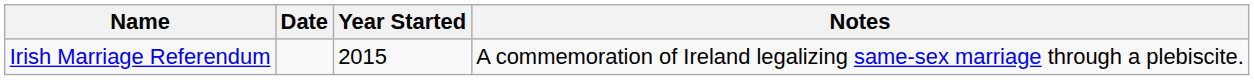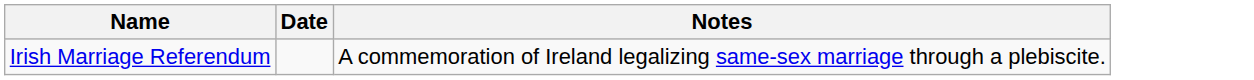- column: Year Started | 2015
